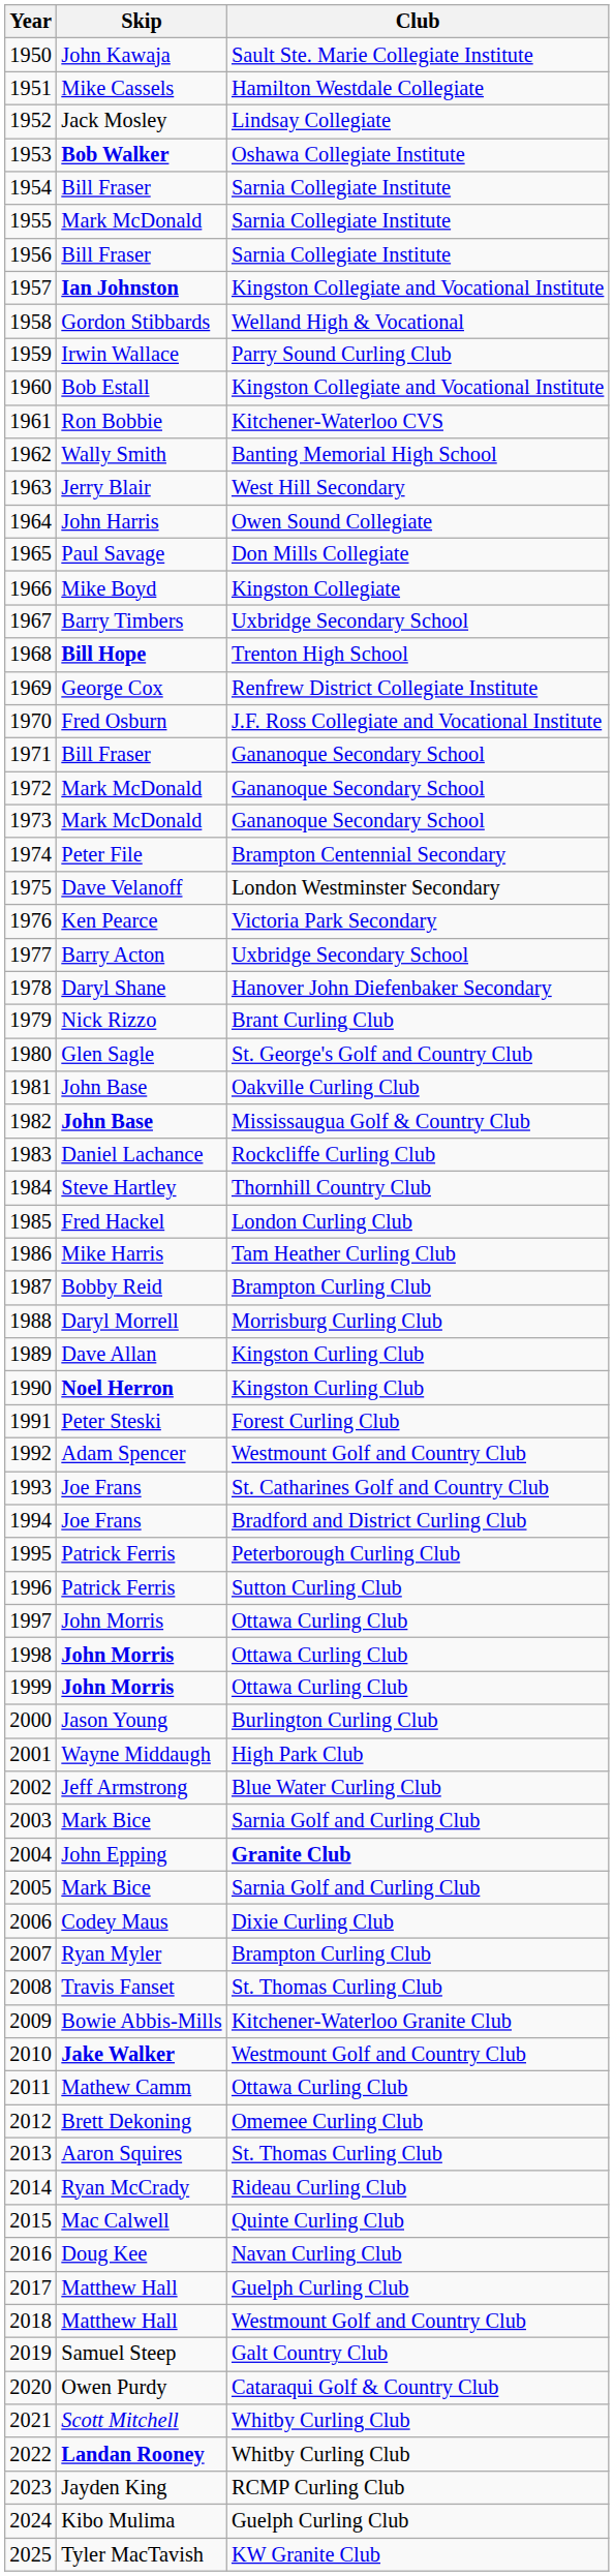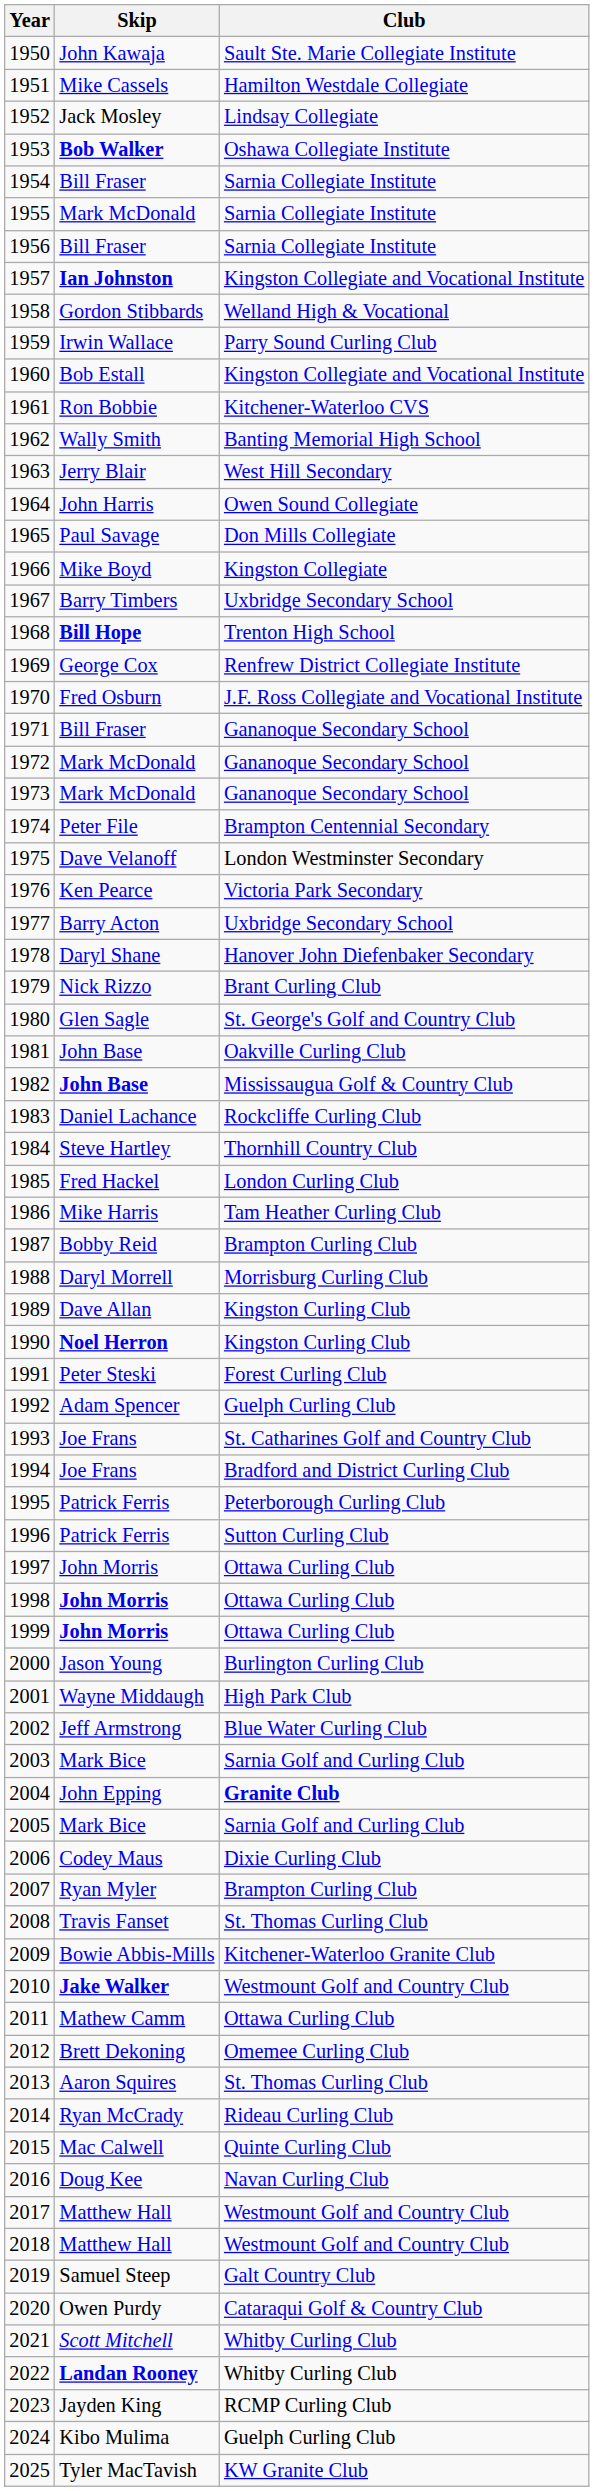1992 | Club: Westmount Golf and Country Club -> Guelph Curling Club
2017 | Club: Guelph Curling Club -> Westmount Golf and Country Club
